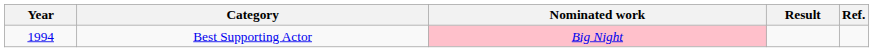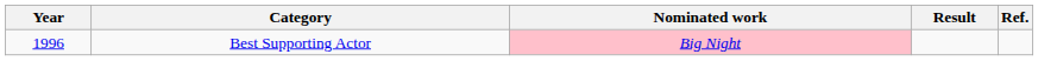Best Supporting Actor | Year: 1994 -> 1996
